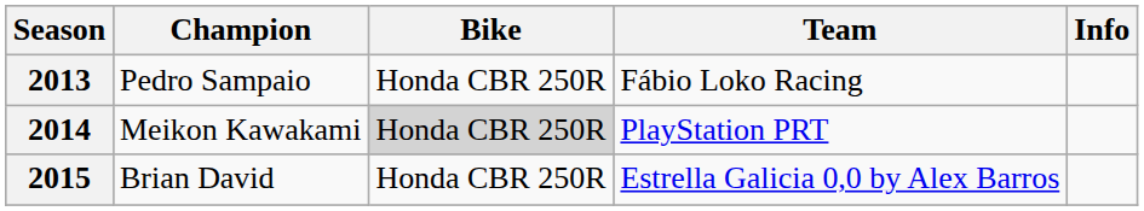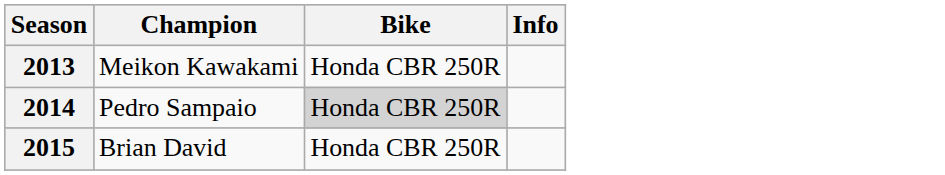- column: Team | Fábio Loko Racing | PlayStation PRT | Estrella Galicia 0,0 by Alex Barros
2013 | Champion: Pedro Sampaio -> Meikon Kawakami
2014 | Champion: Meikon Kawakami -> Pedro Sampaio
